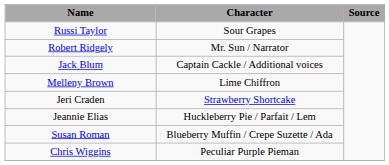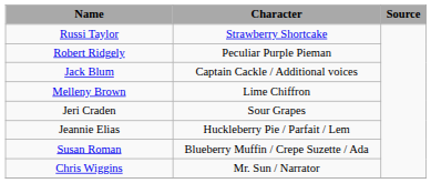Russi Taylor | Character: Sour Grapes -> Strawberry Shortcake
Robert Ridgely | Character: Mr. Sun / Narrator -> Peculiar Purple Pieman
Jeri Craden | Character: Strawberry Shortcake -> Sour Grapes
Chris Wiggins | Character: Peculiar Purple Pieman -> Mr. Sun / Narrator
